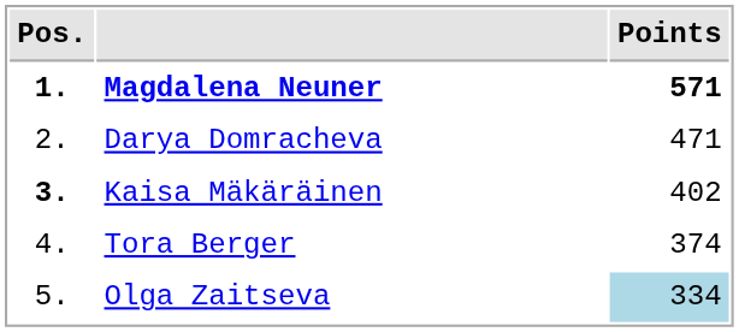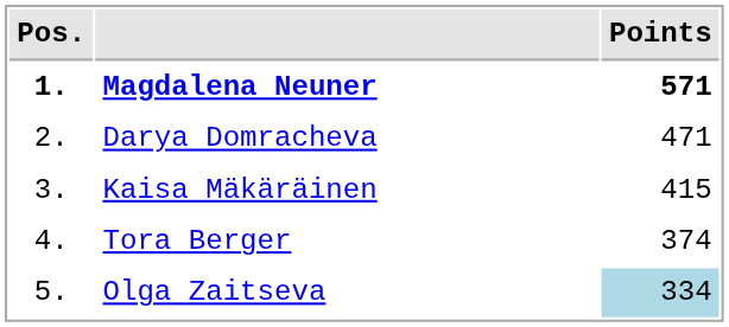Kaisa Mäkäräinen | Pos.: bold -> normal
Kaisa Mäkäräinen | Points: 402 -> 415
